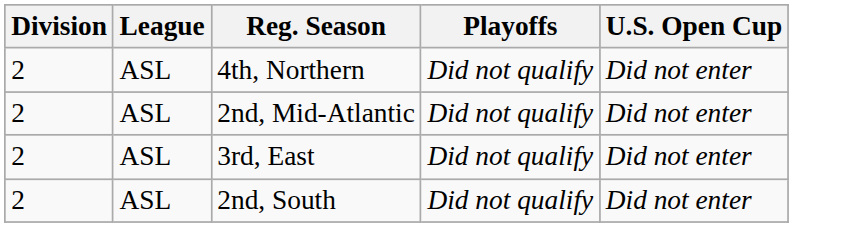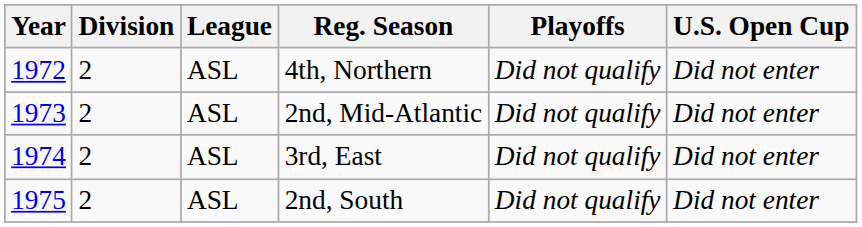+ column: Year | 1972 | 1973 | 1974 | 1975
